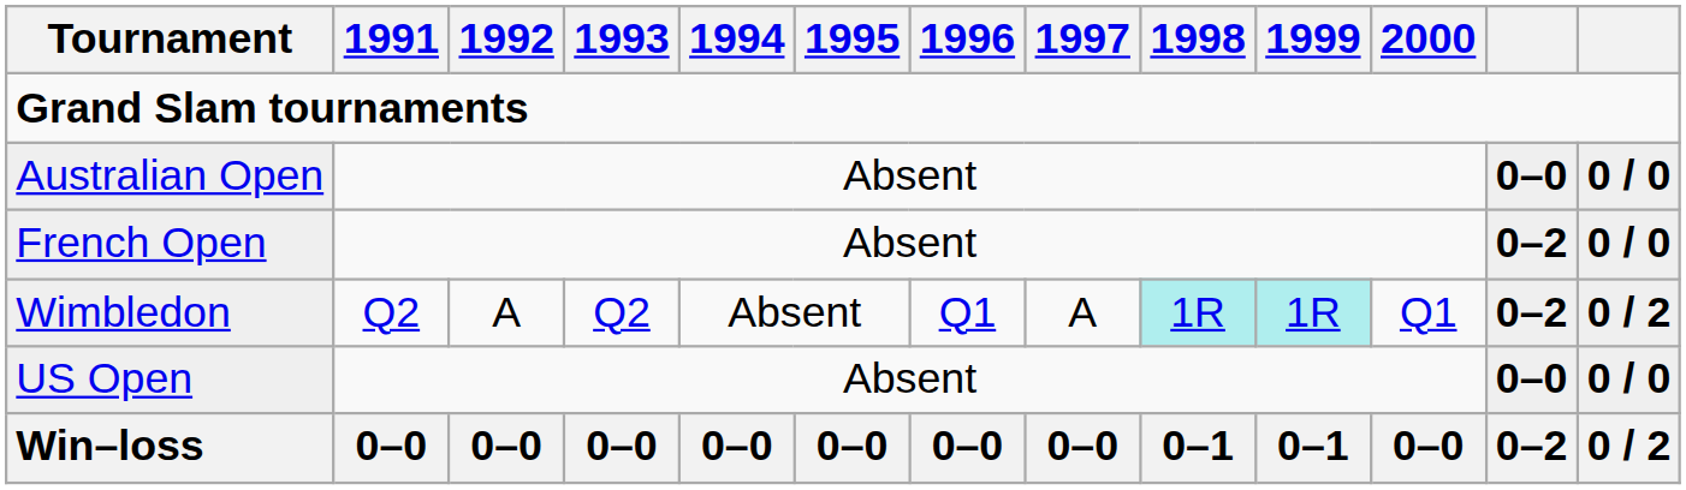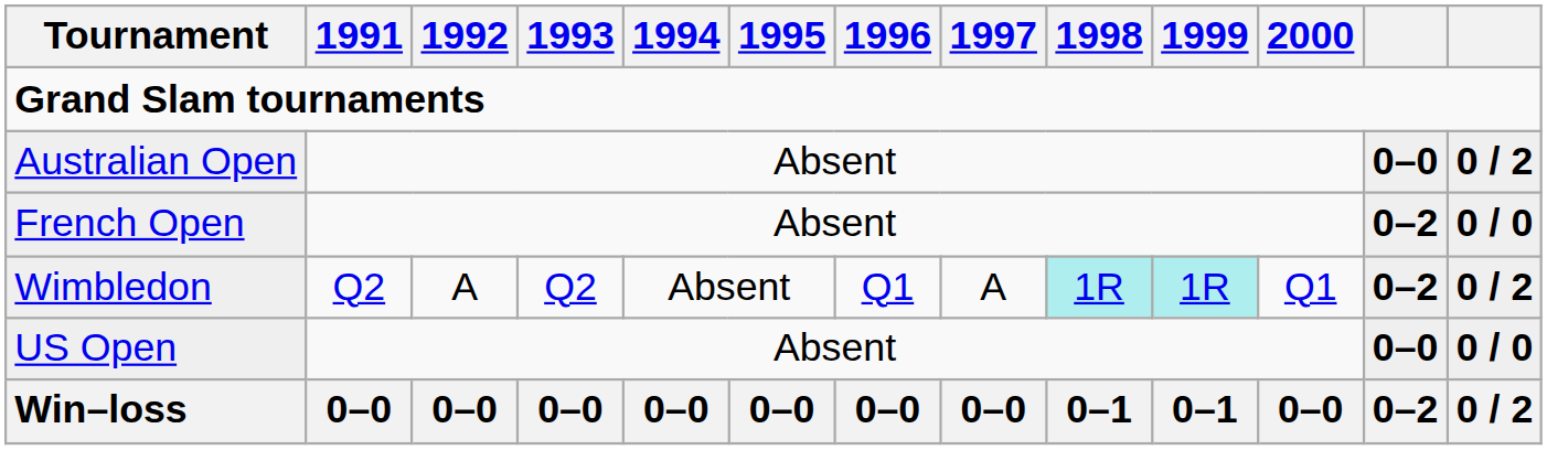Australian Open | column 13: 0 / 0 -> 0 / 2
